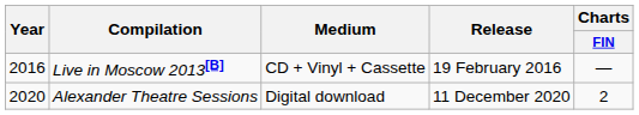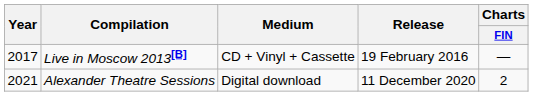Live in Moscow 2013[B] | Year: 2016 -> 2017
Alexander Theatre Sessions | Year: 2020 -> 2021
